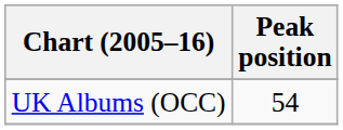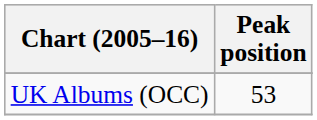UK Albums (OCC) | Peak position: 54 -> 53
